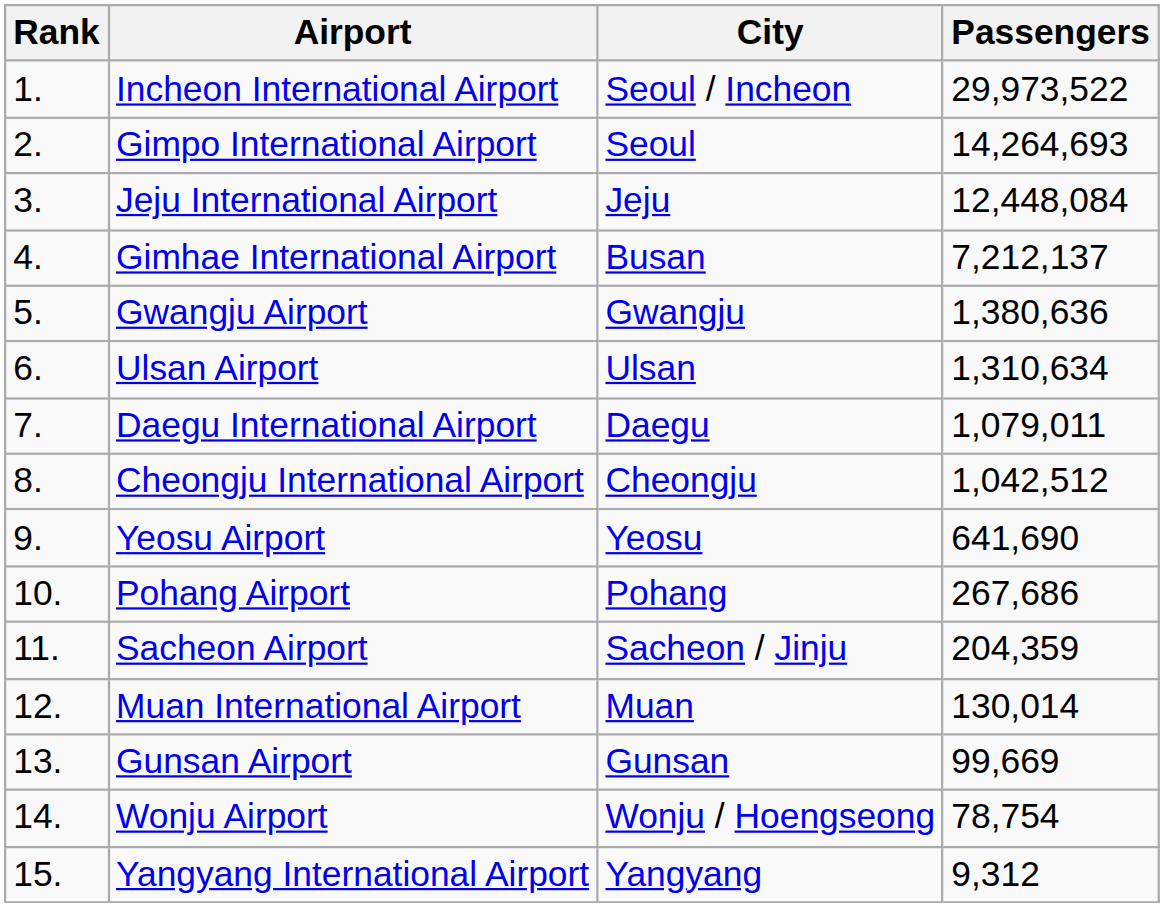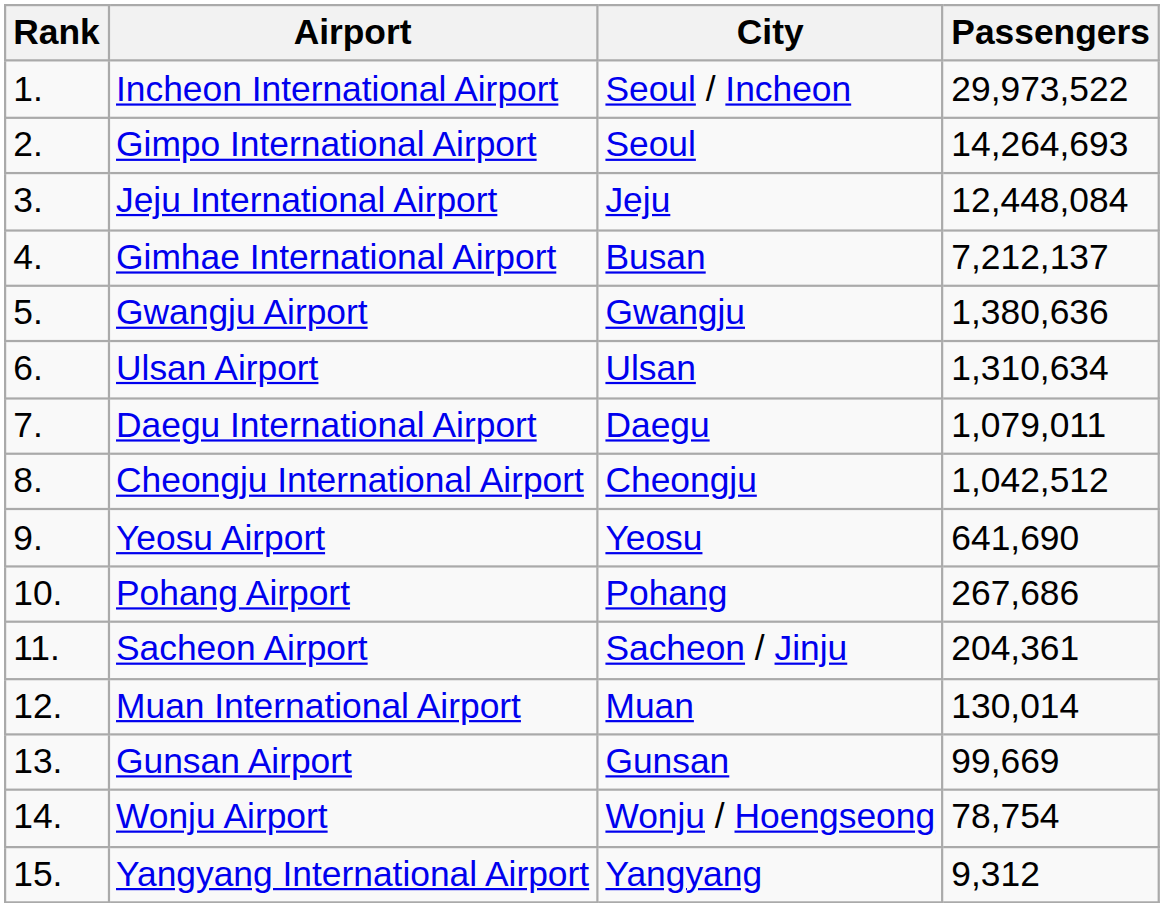Sacheon Airport | Passengers: 204,359 -> 204,361
